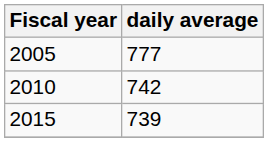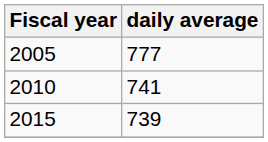2010 | daily average: 742 -> 741
